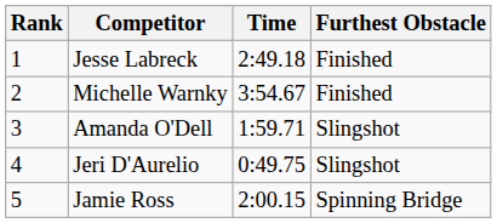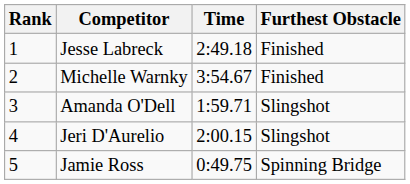Jeri D'Aurelio | Time: 0:49.75 -> 2:00.15
Jamie Ross | Time: 2:00.15 -> 0:49.75
